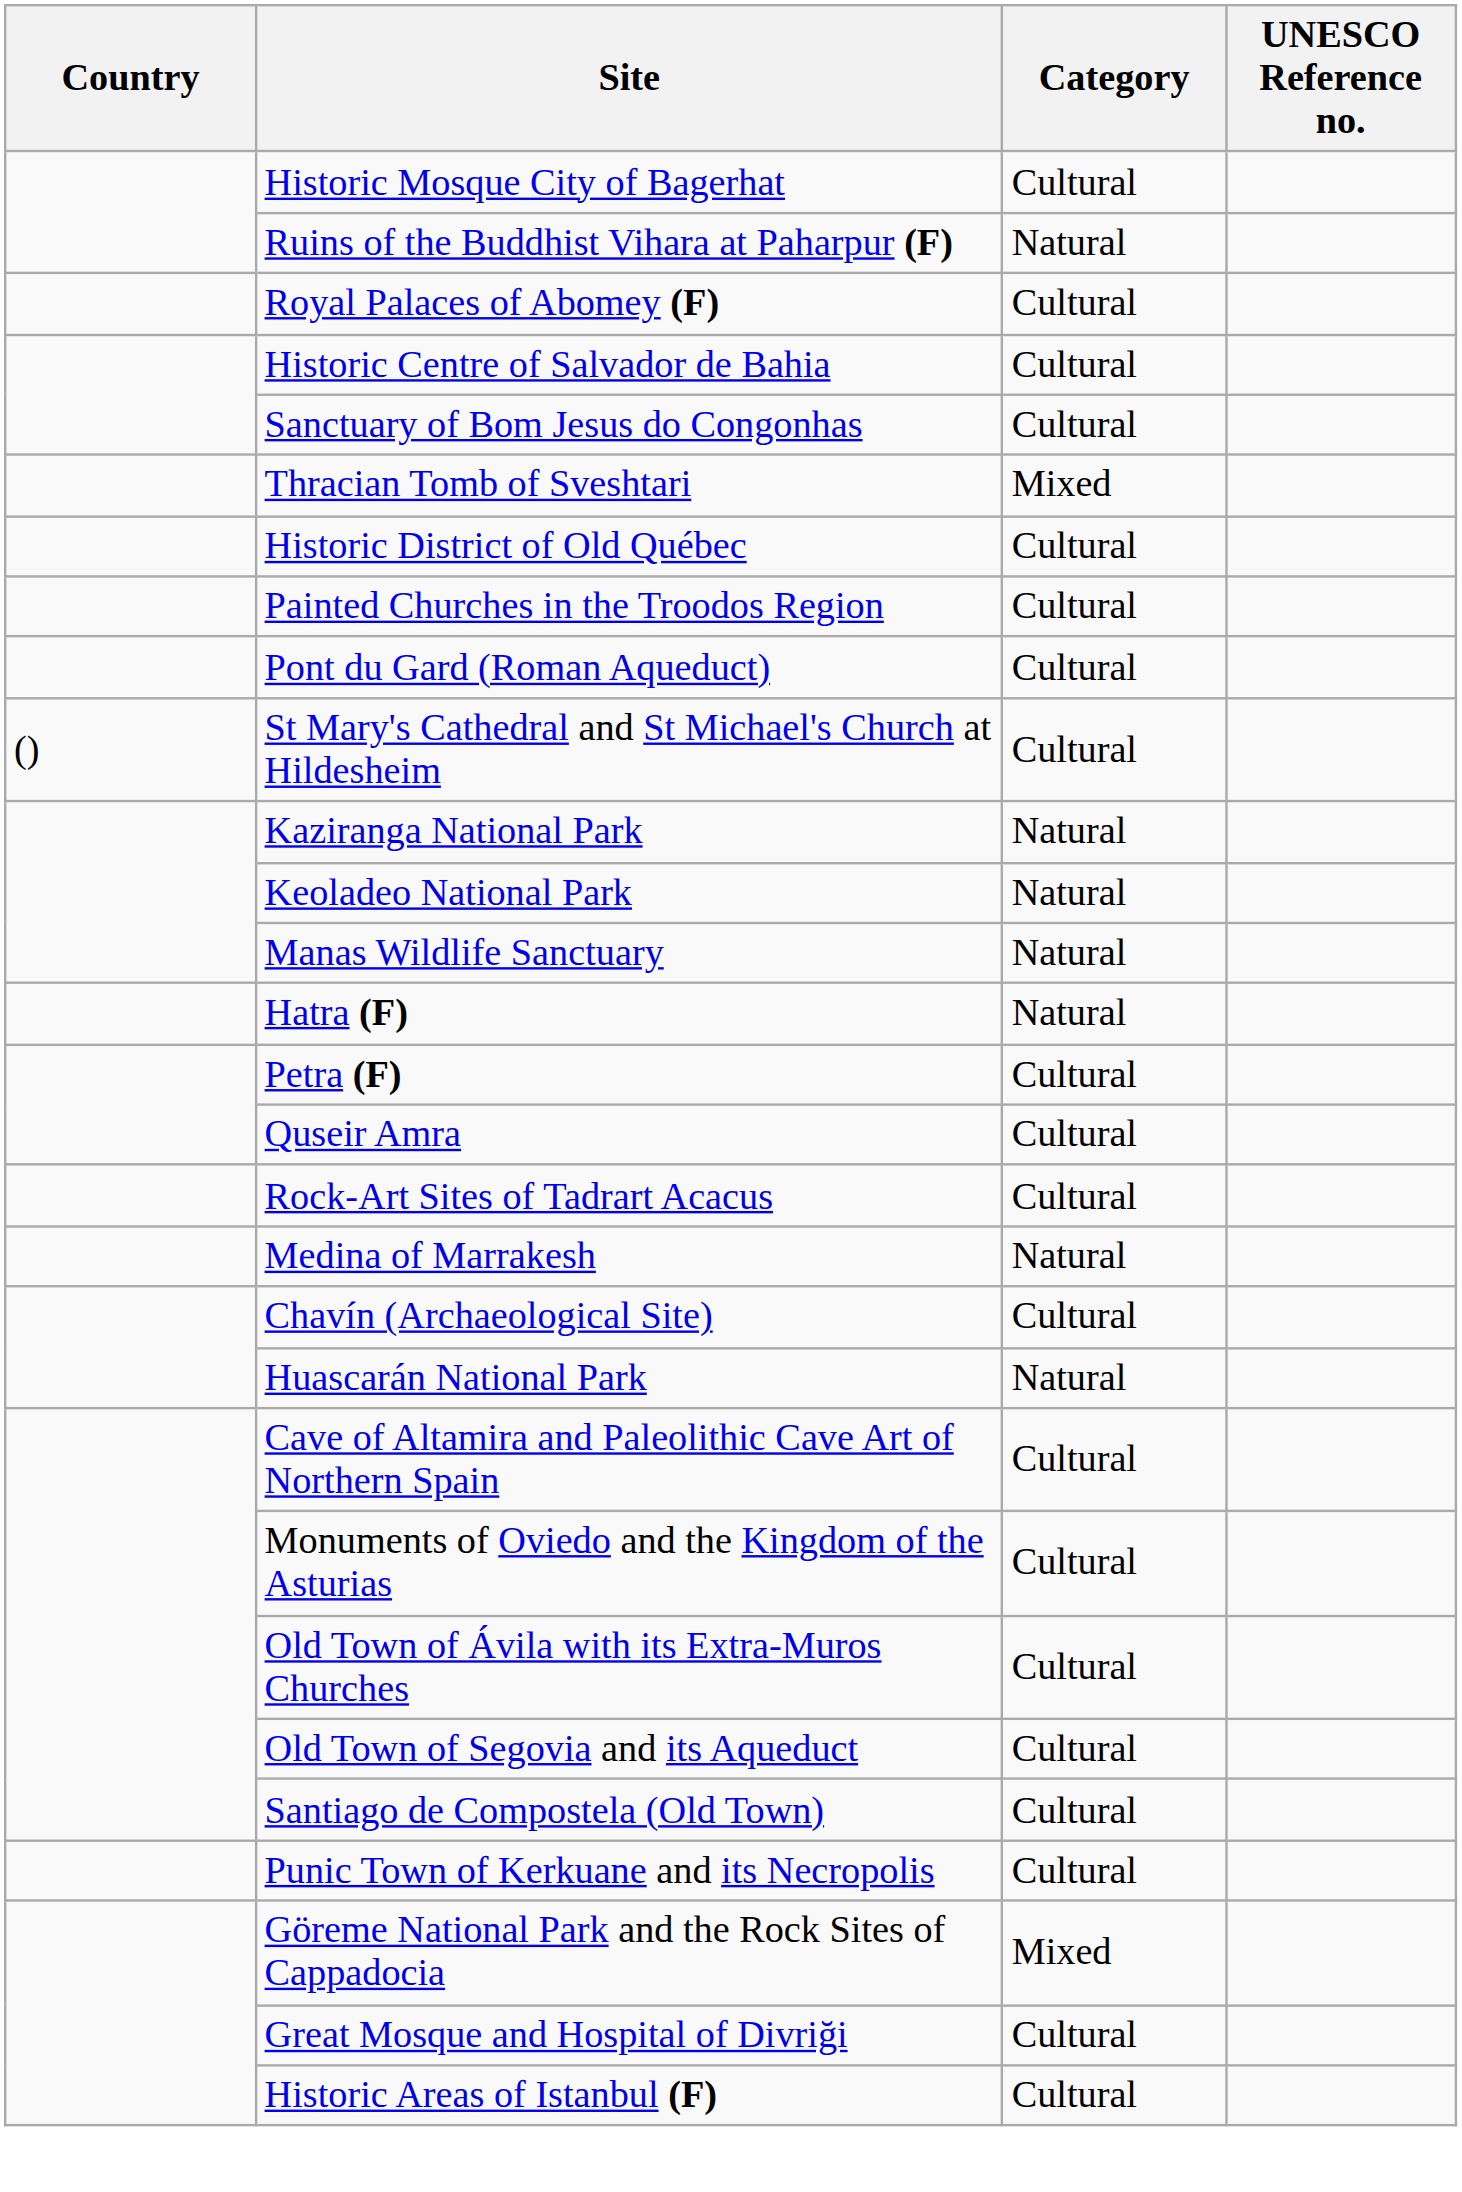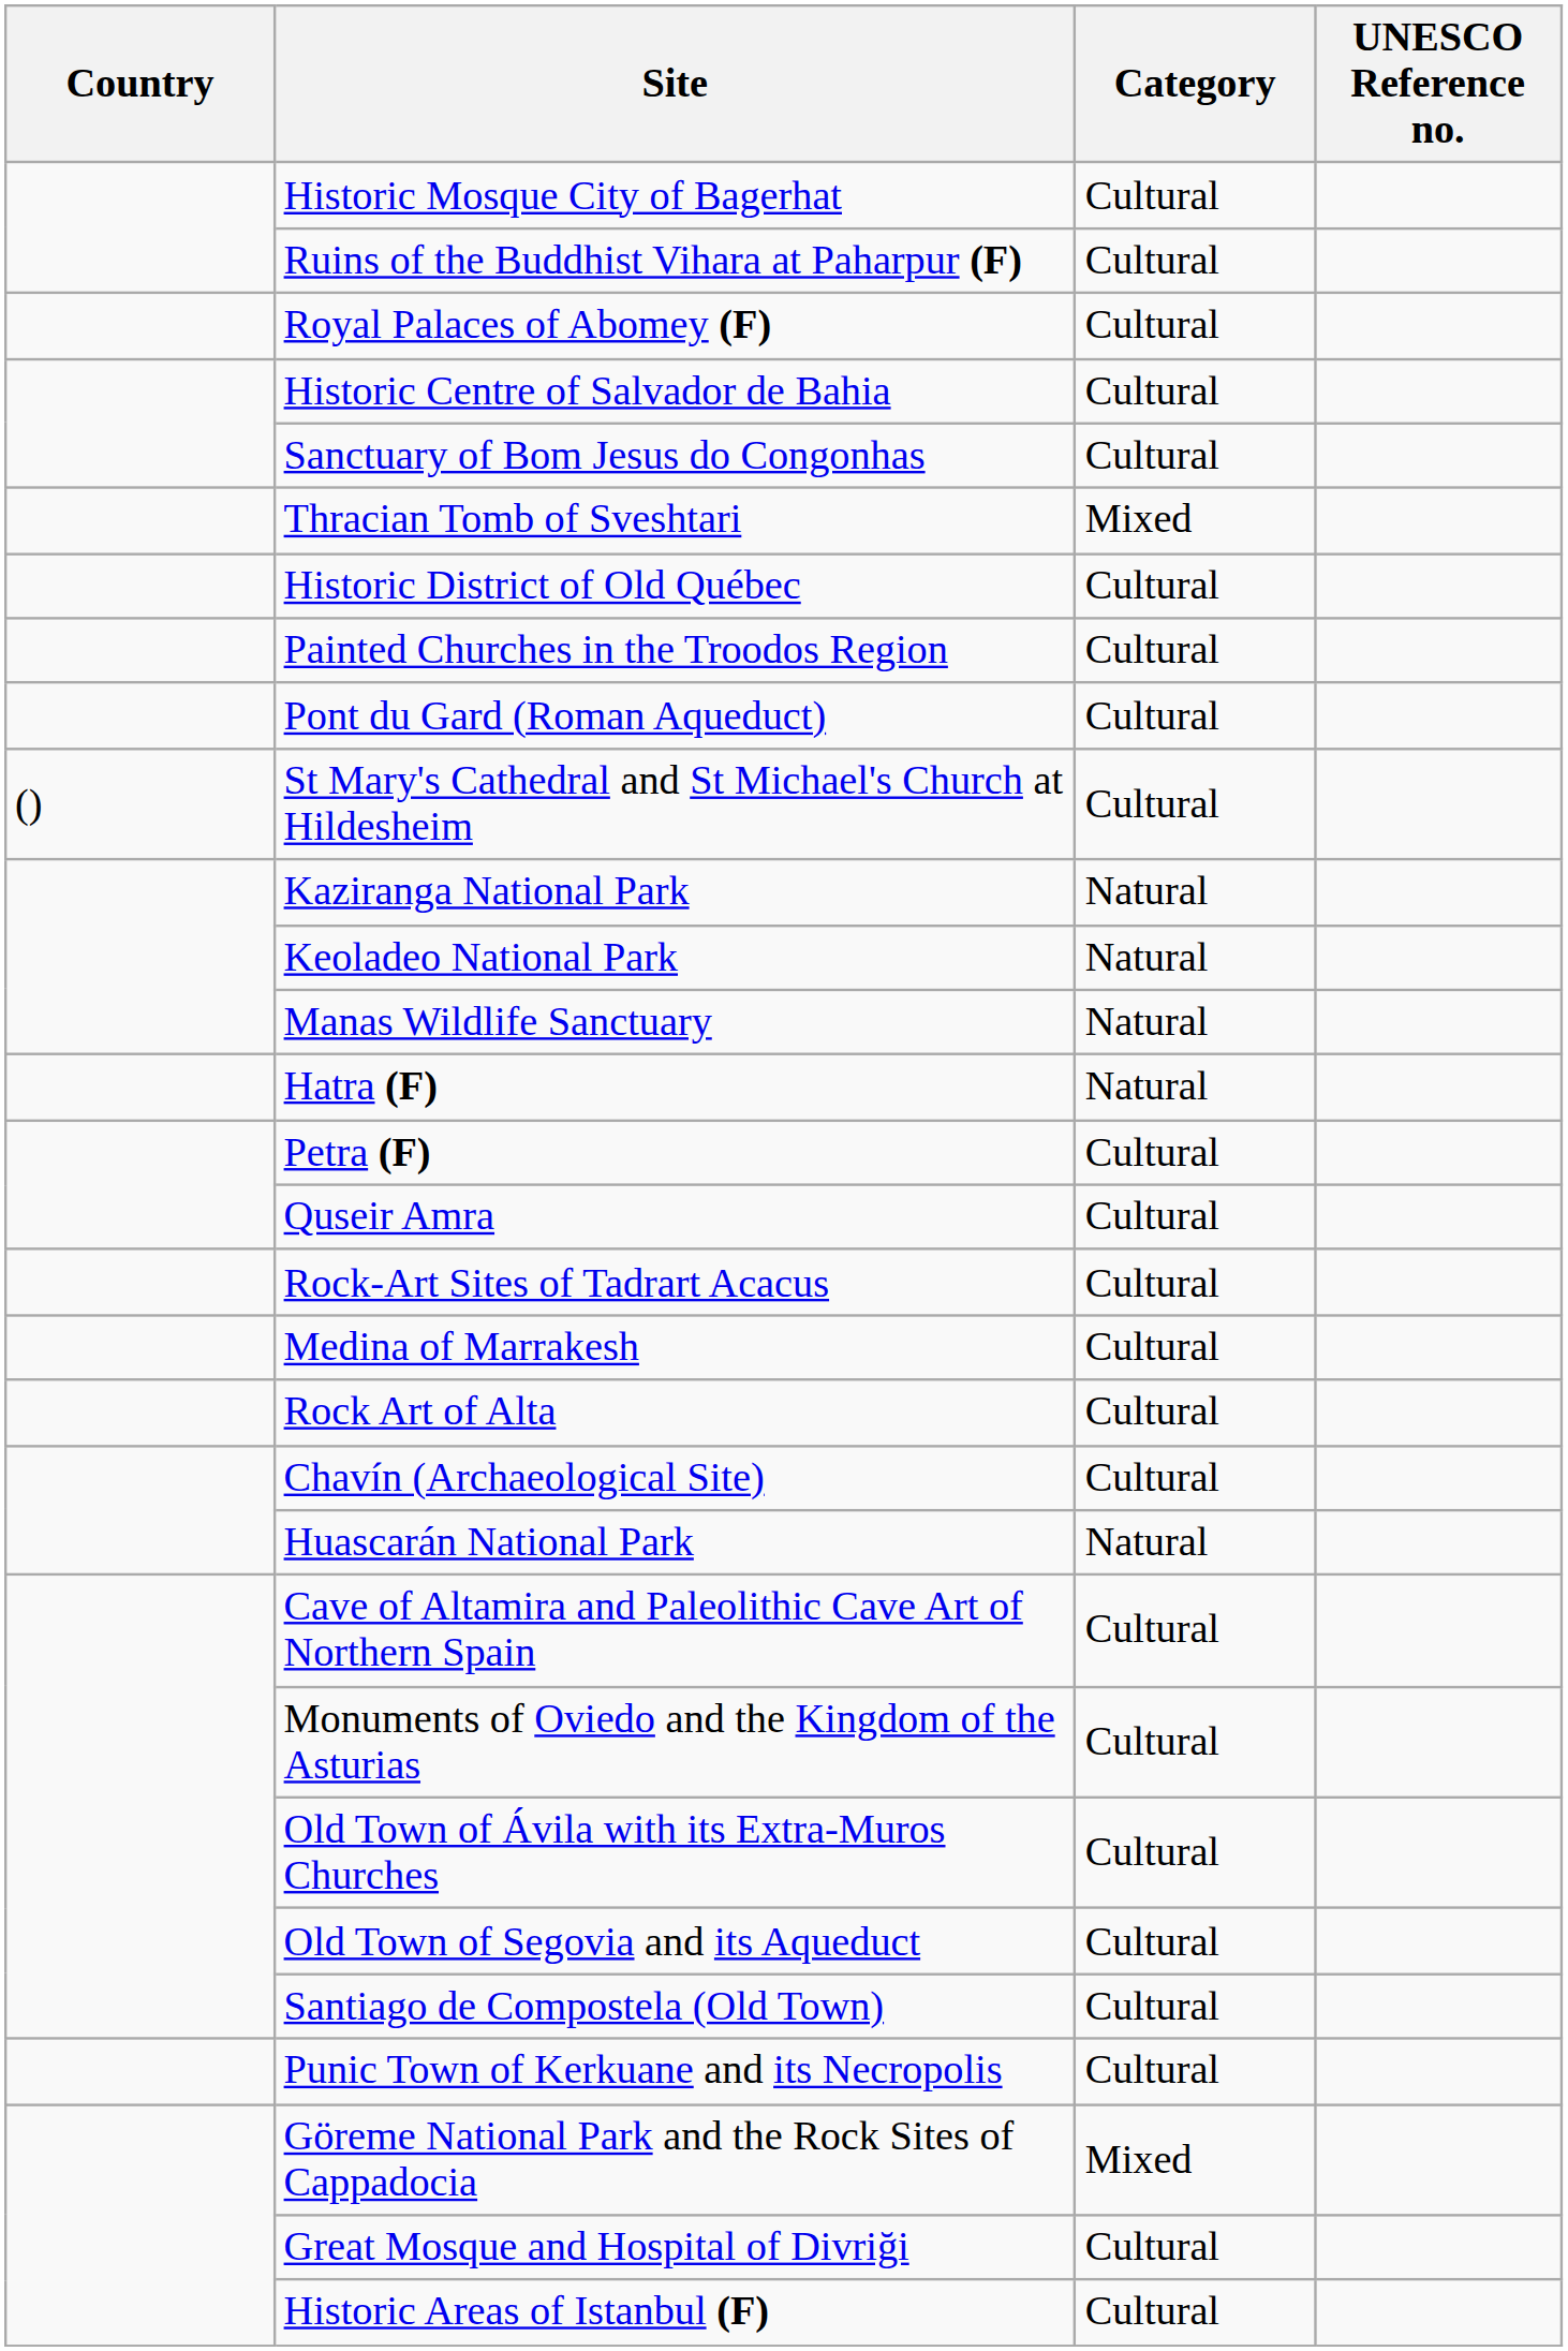Ruins of the Buddhist Vihara at Paharpur (F) | Category: Natural -> Cultural
Medina of Marrakesh | Category: Natural -> Cultural
+ row: Rock Art of Alta | Cultural
